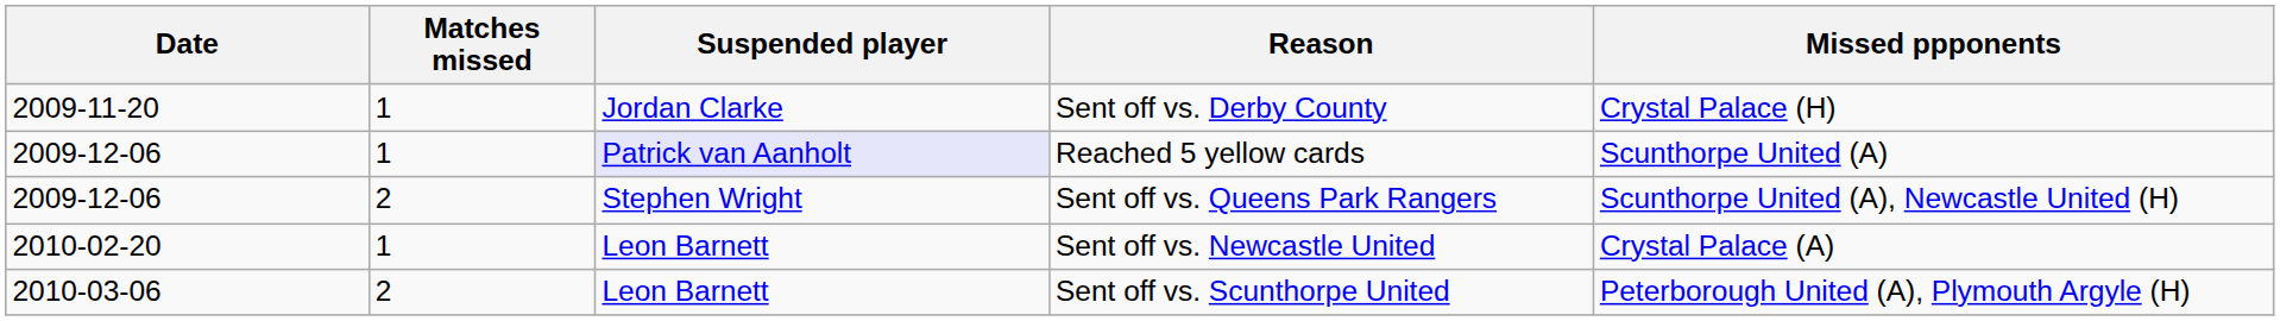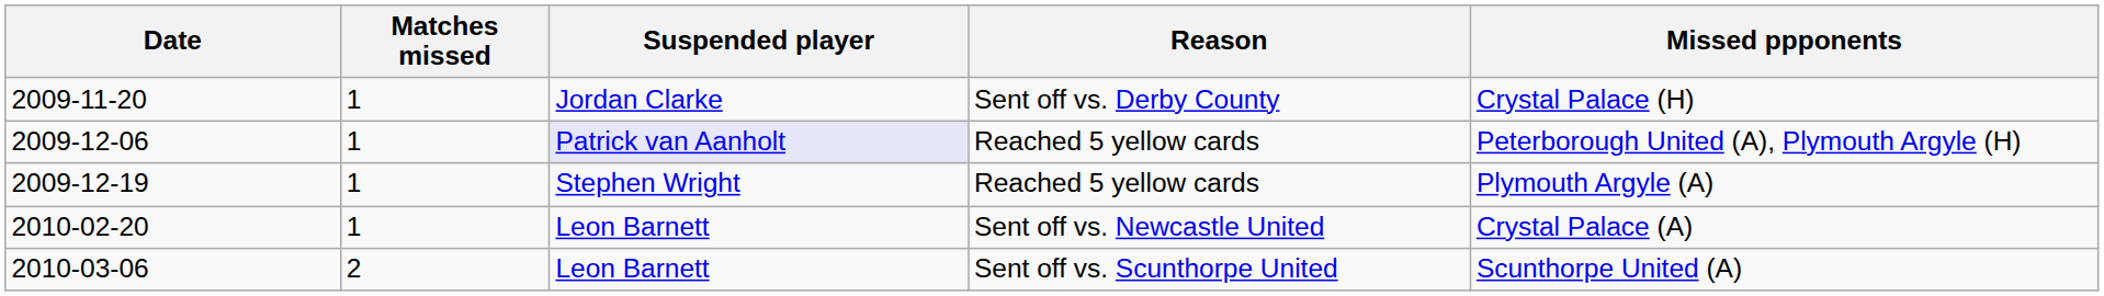2009-12-06 / Reached 5 yellow cards | Missed ppponents: Scunthorpe United (A) -> Peterborough United (A), Plymouth Argyle (H)
- row: 2009-12-06 | 2 | Stephen Wright | Sent off vs. Queens Park Rangers | Scunthorpe United (A), Newcastle United (H)
+ row: 2009-12-19 | 1 | Stephen Wright | Reached 5 yellow cards | Plymouth Argyle (A)
2010-03-06 | Missed ppponents: Peterborough United (A), Plymouth Argyle (H) -> Scunthorpe United (A)
